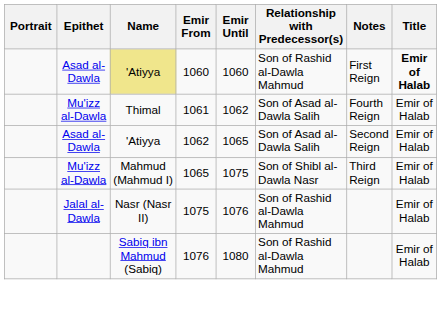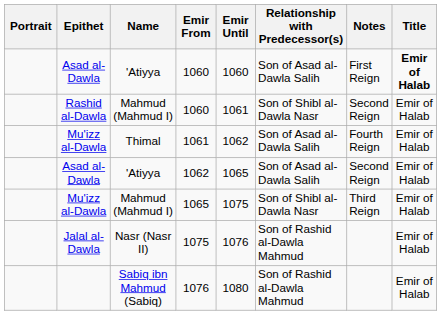Asad al-Dawla / 1060 | Name: khaki background -> no background
Asad al-Dawla / 1060 | Relationship with Predecessor(s): Son of Rashid al-Dawla Mahmud -> Son of Asad al-Dawla Salih
+ row: Rashid al-Dawla | Mahmud (Mahmud I) | 1060 | 1061 | Son of Shibl al-Dawla Nasr | Second Reign | Emir of Halab
